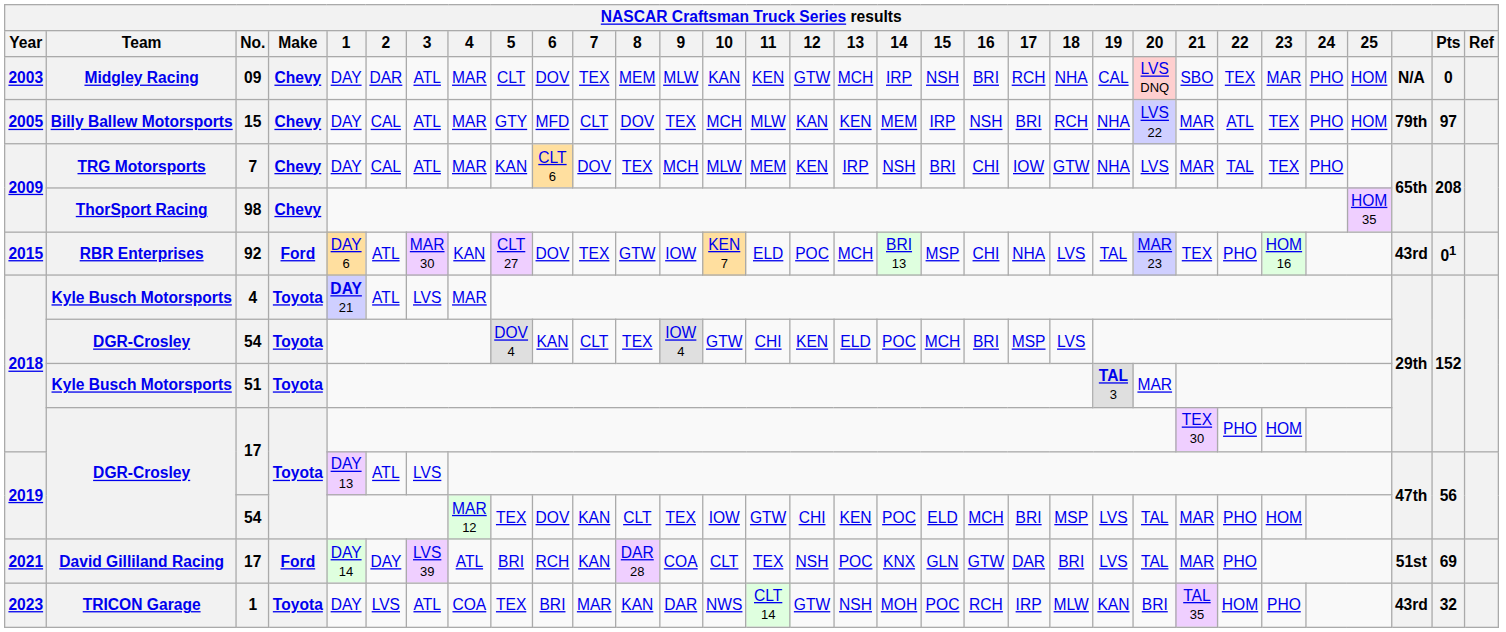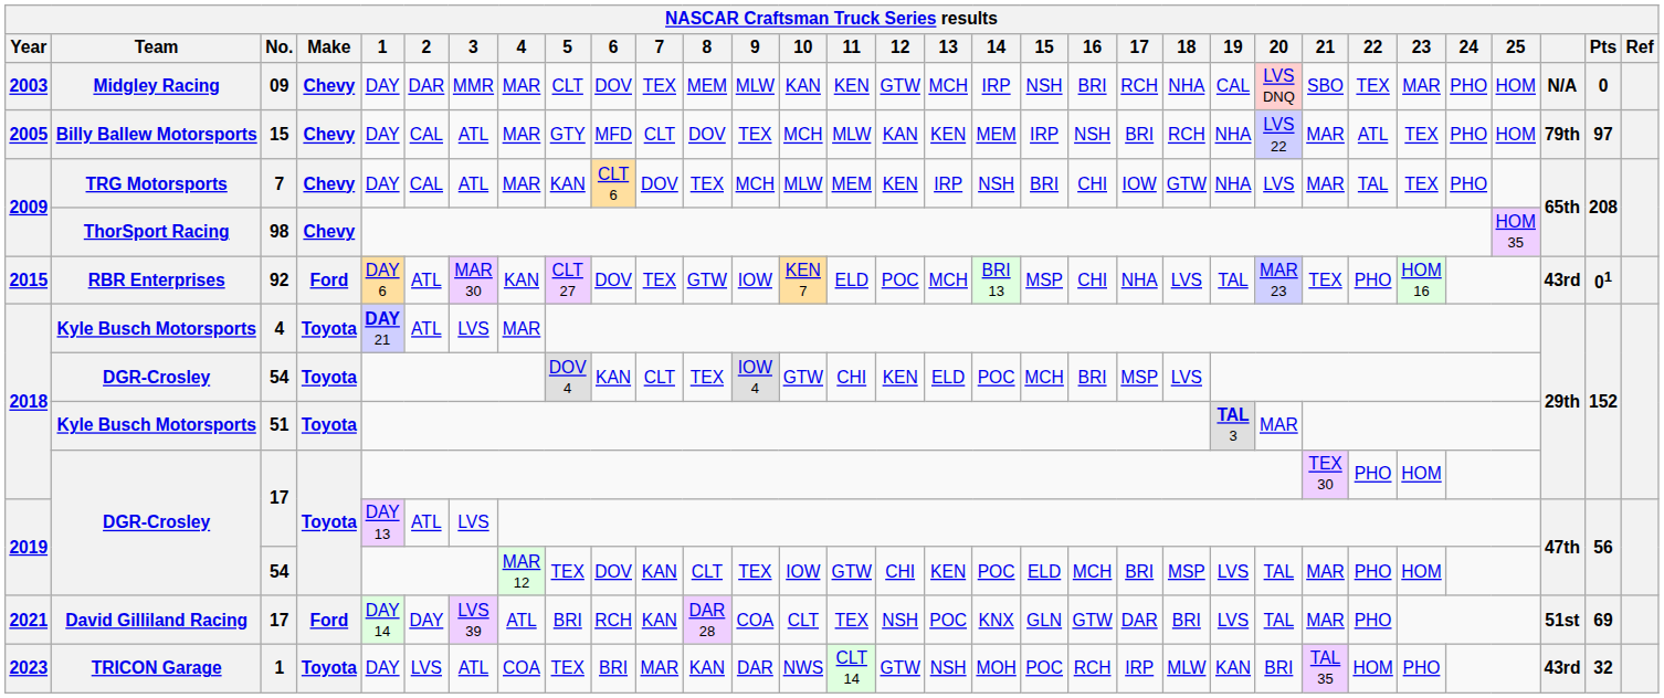09 | 3: ATL -> MMR
